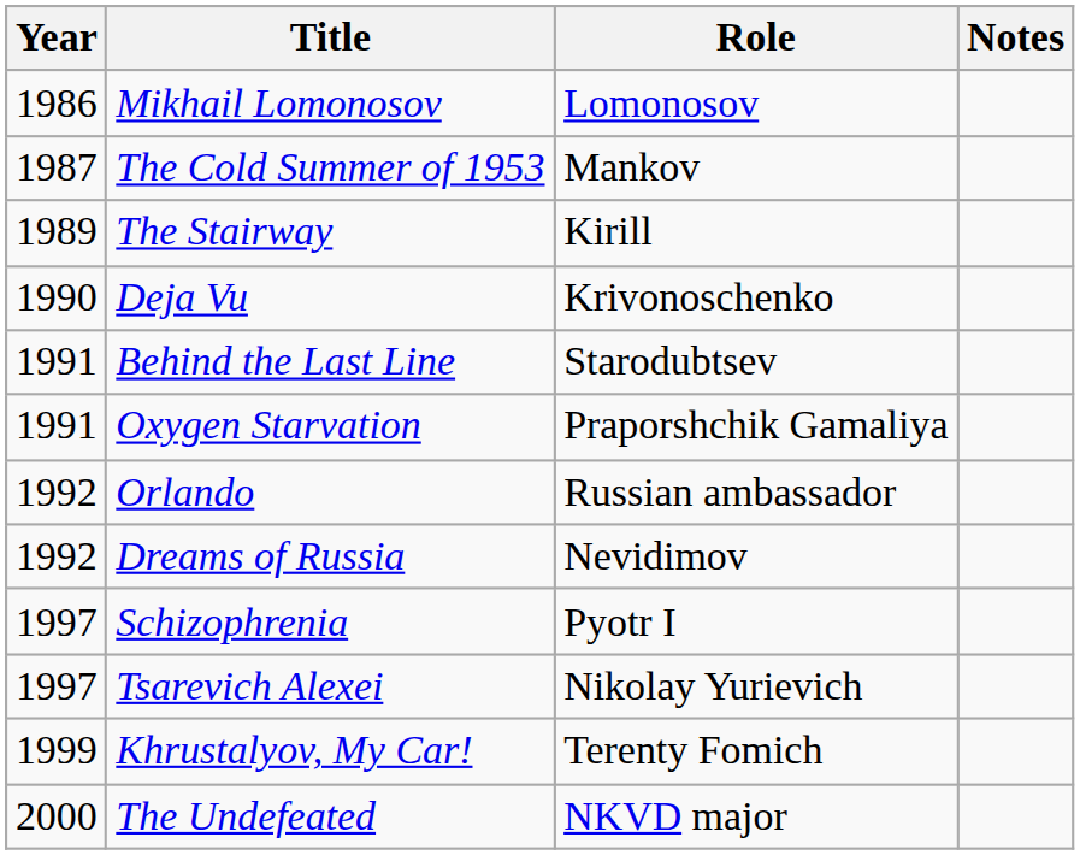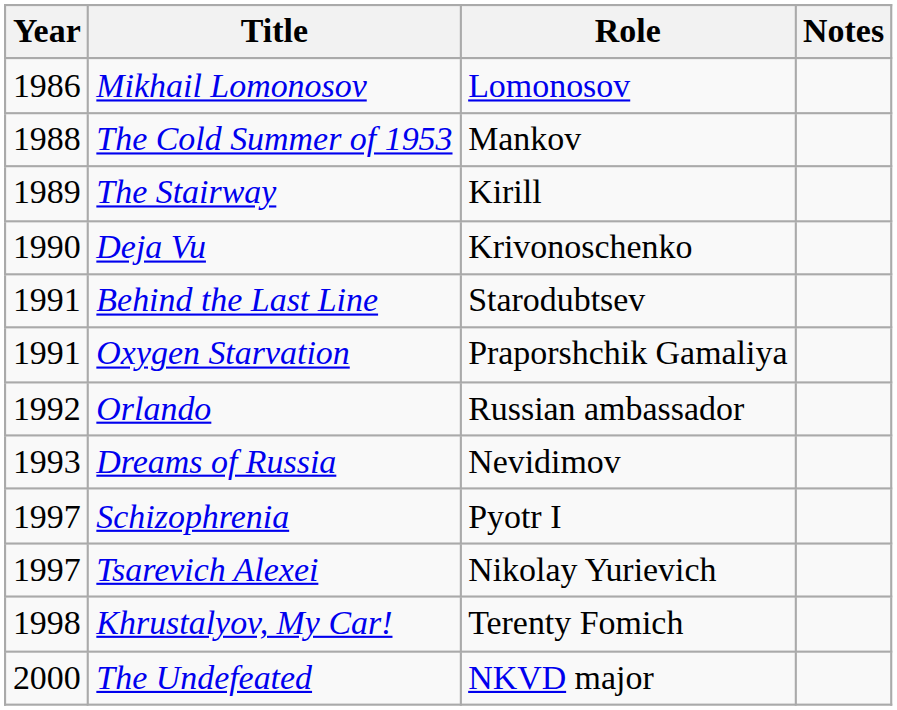The Cold Summer of 1953 | Year: 1987 -> 1988
Dreams of Russia | Year: 1992 -> 1993
Khrustalyov, My Car! | Year: 1999 -> 1998
